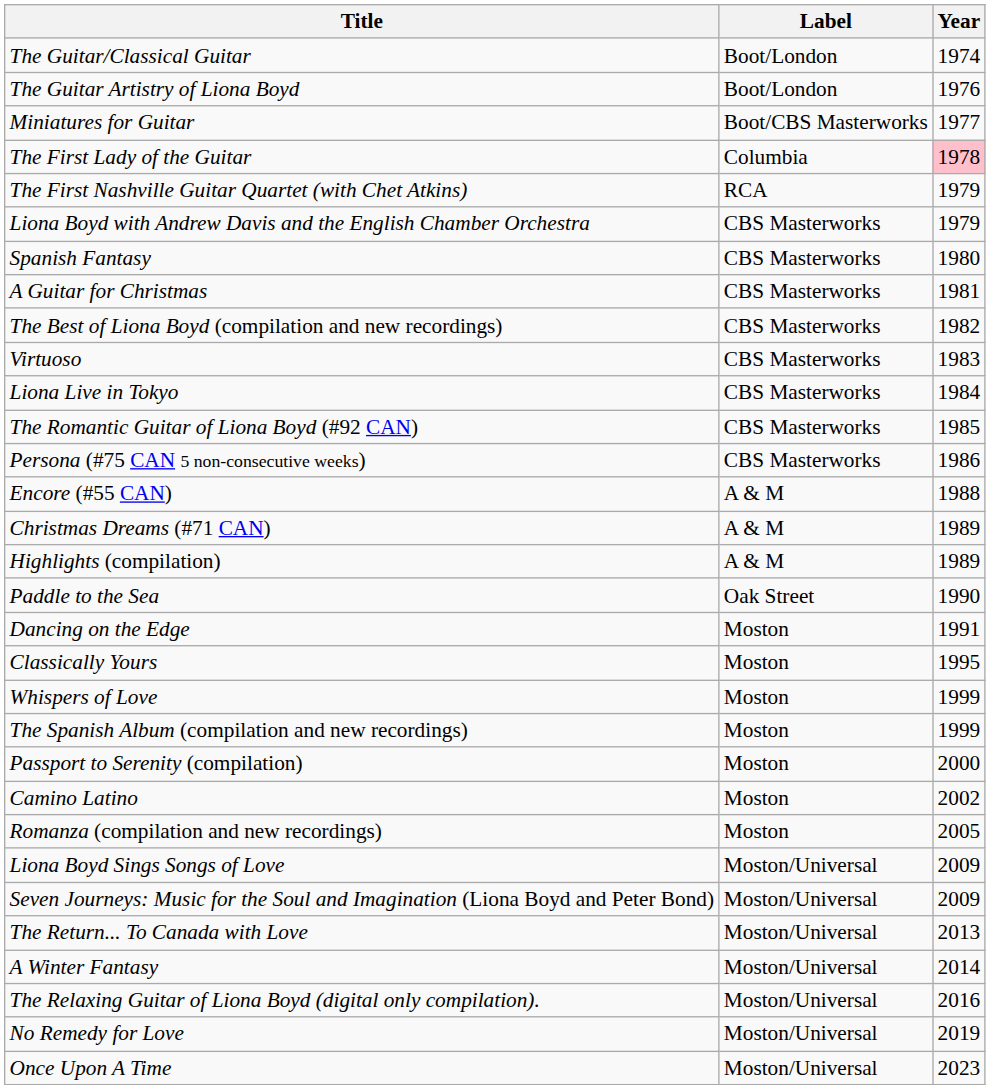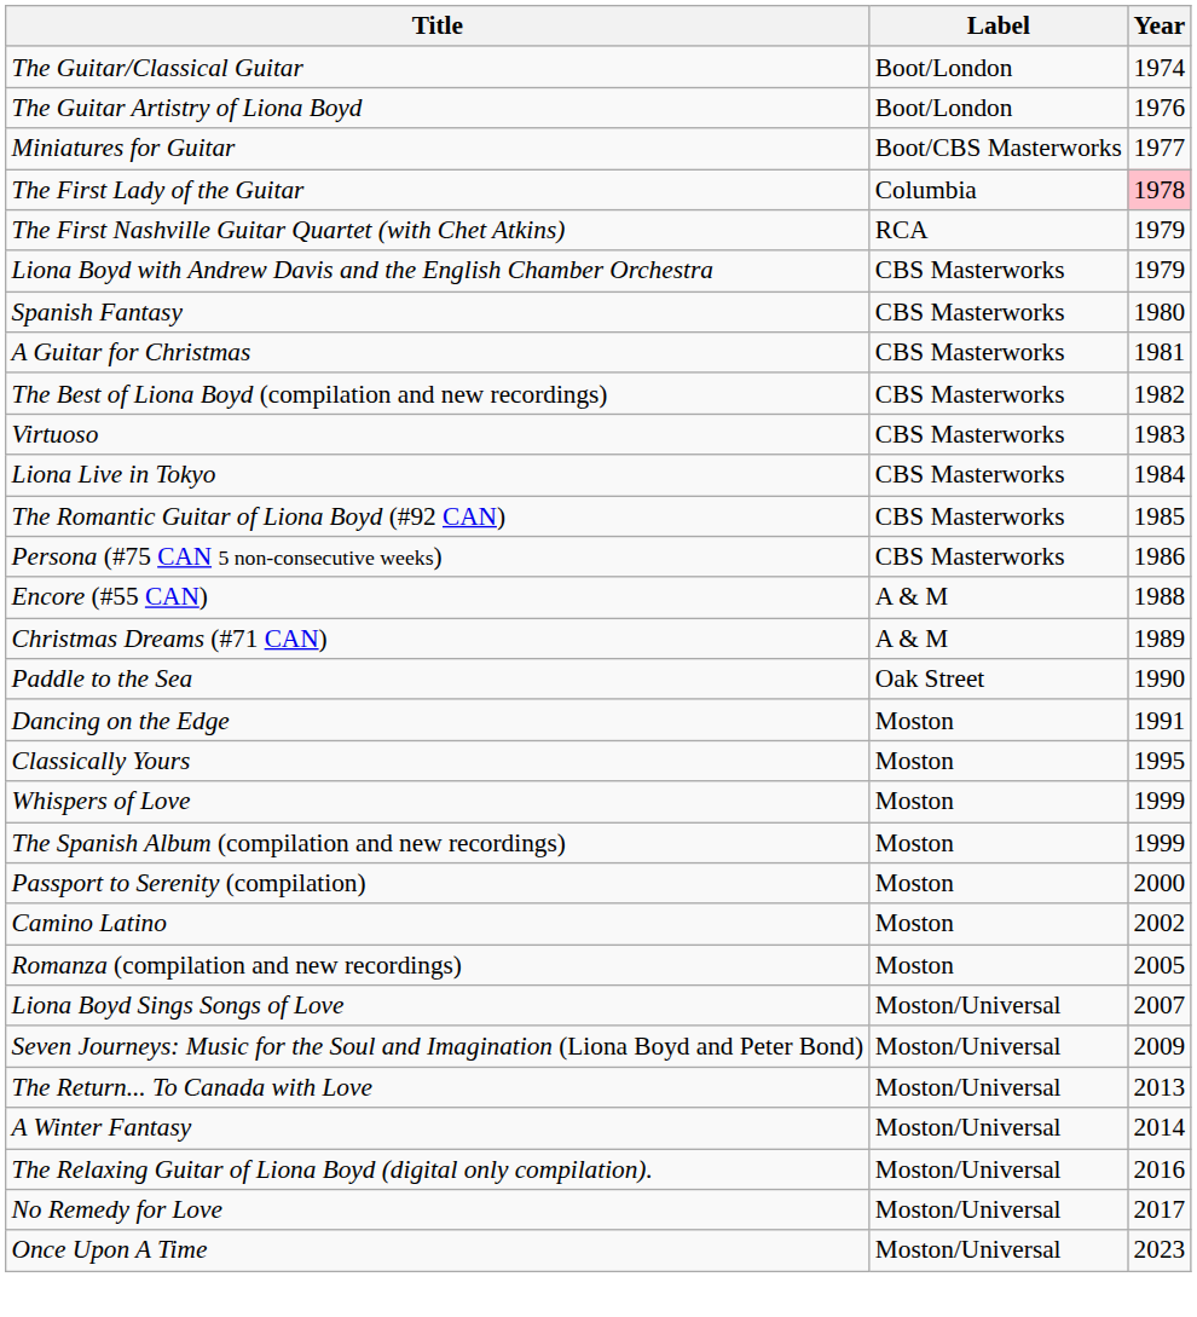- row: Highlights (compilation) | A & M | 1989
Liona Boyd Sings Songs of Love | Year: 2009 -> 2007
No Remedy for Love | Year: 2019 -> 2017
